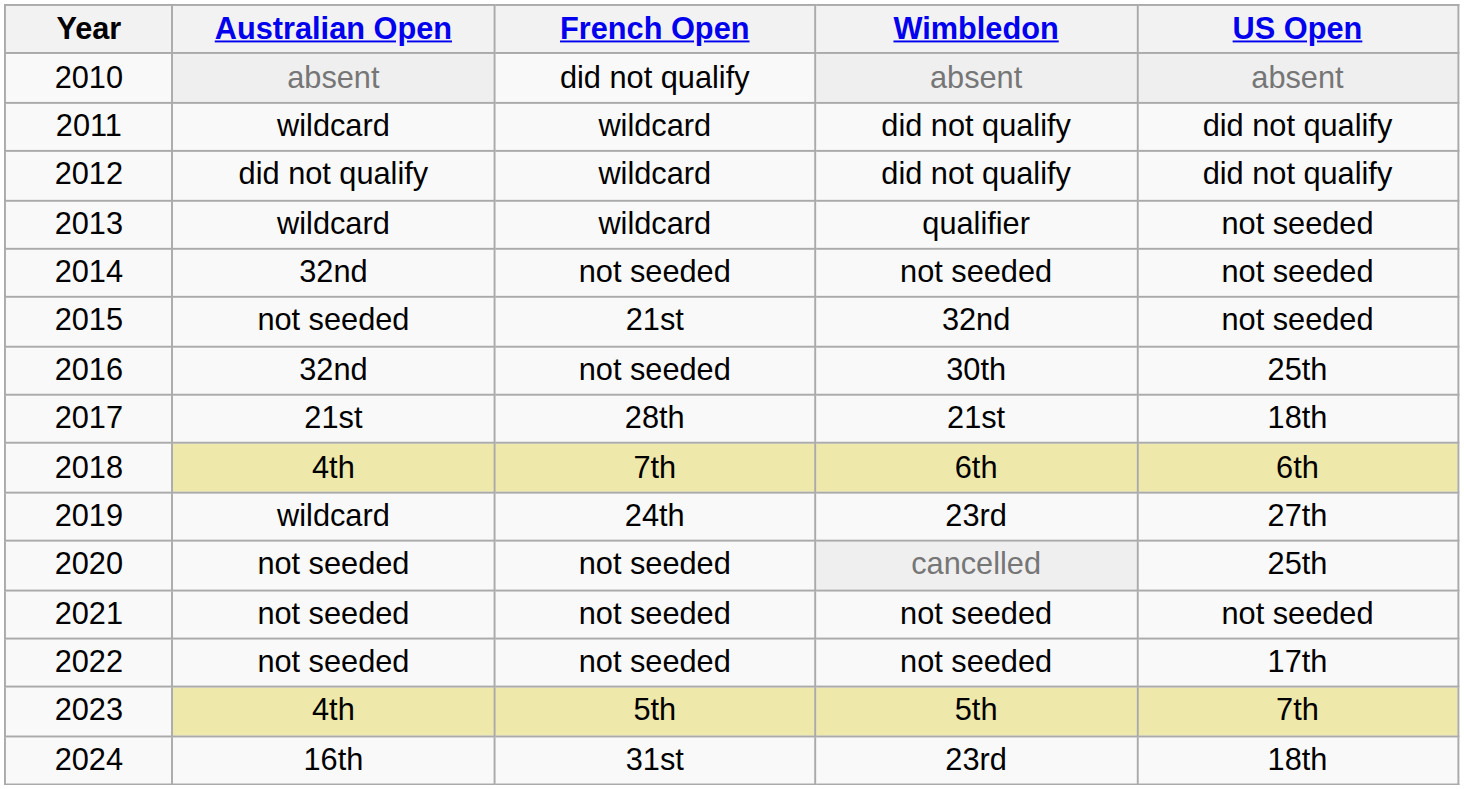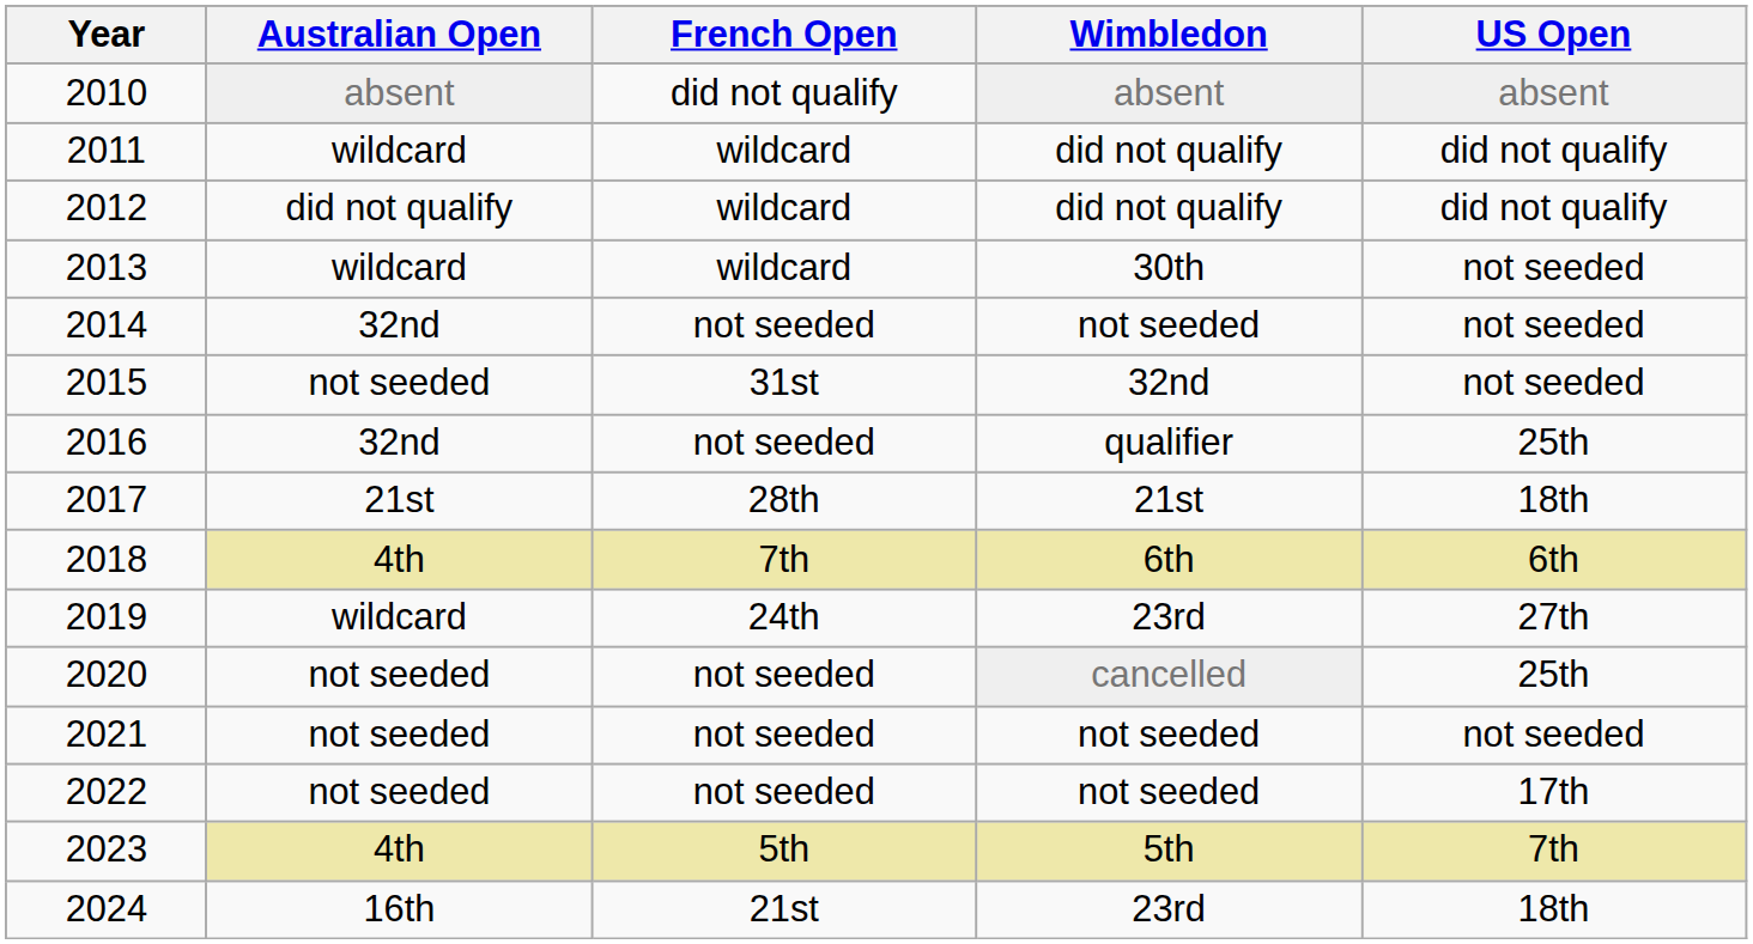2013 | Wimbledon: qualifier -> 30th
2015 | French Open: 21st -> 31st
2016 | Wimbledon: 30th -> qualifier
2024 | French Open: 31st -> 21st
